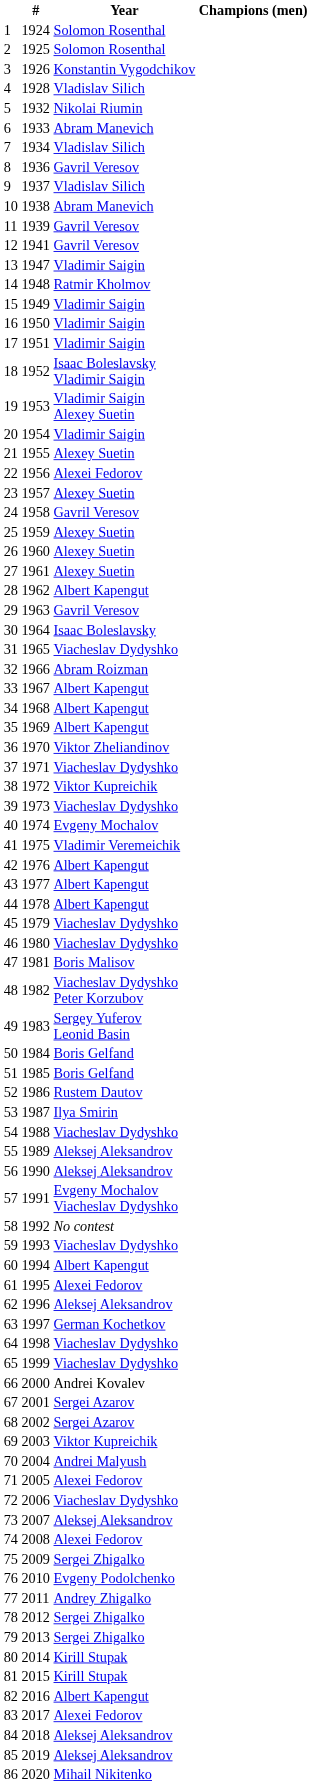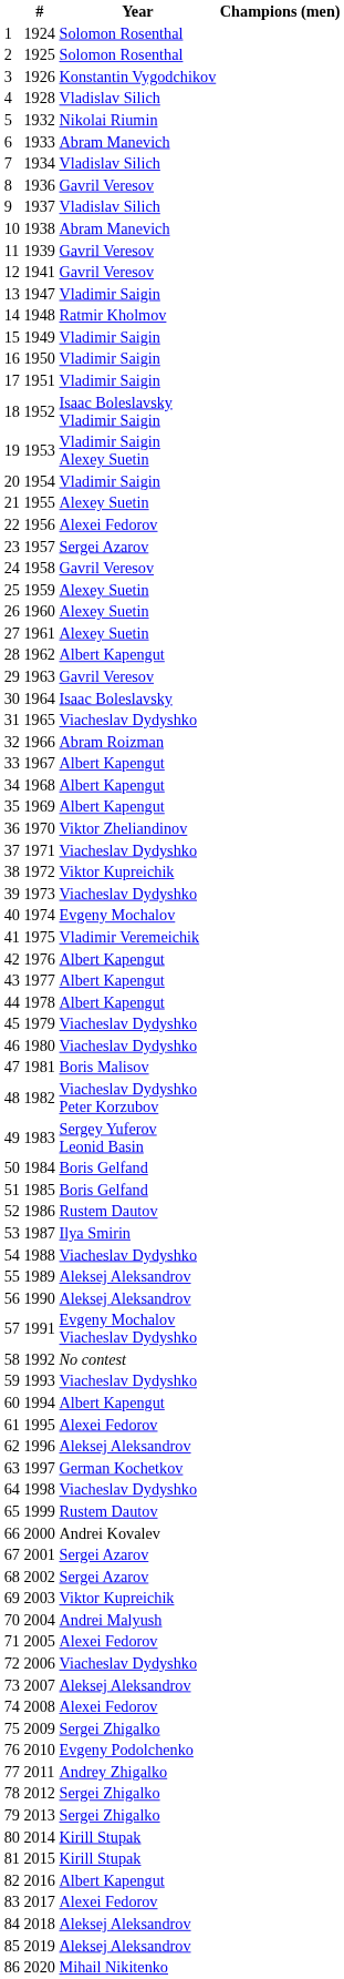23 | Year: Alexey Suetin -> Sergei Azarov
65 | Year: Viacheslav Dydyshko -> Rustem Dautov
